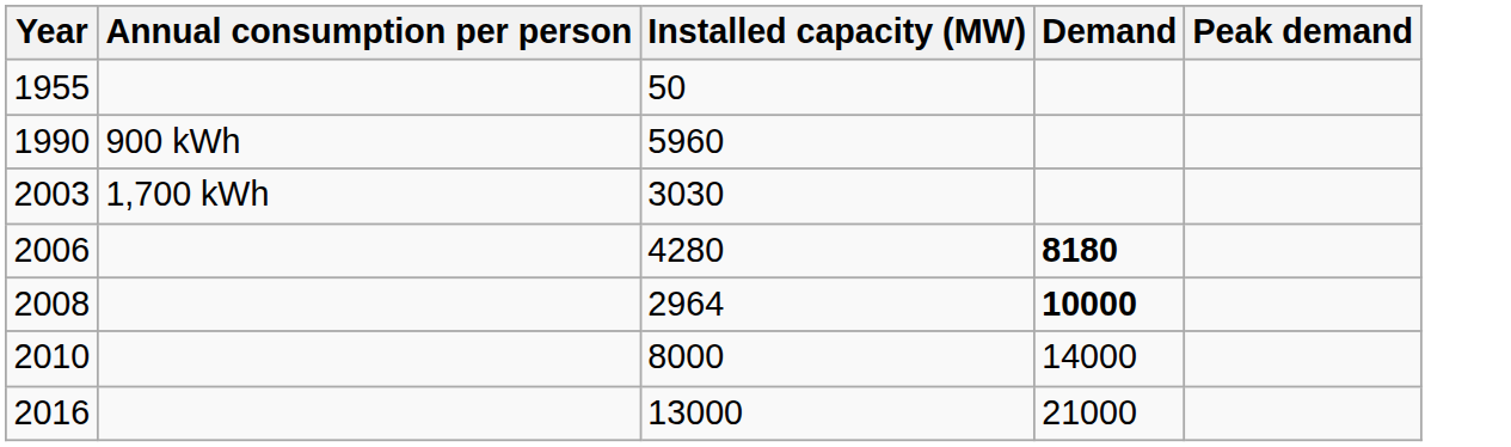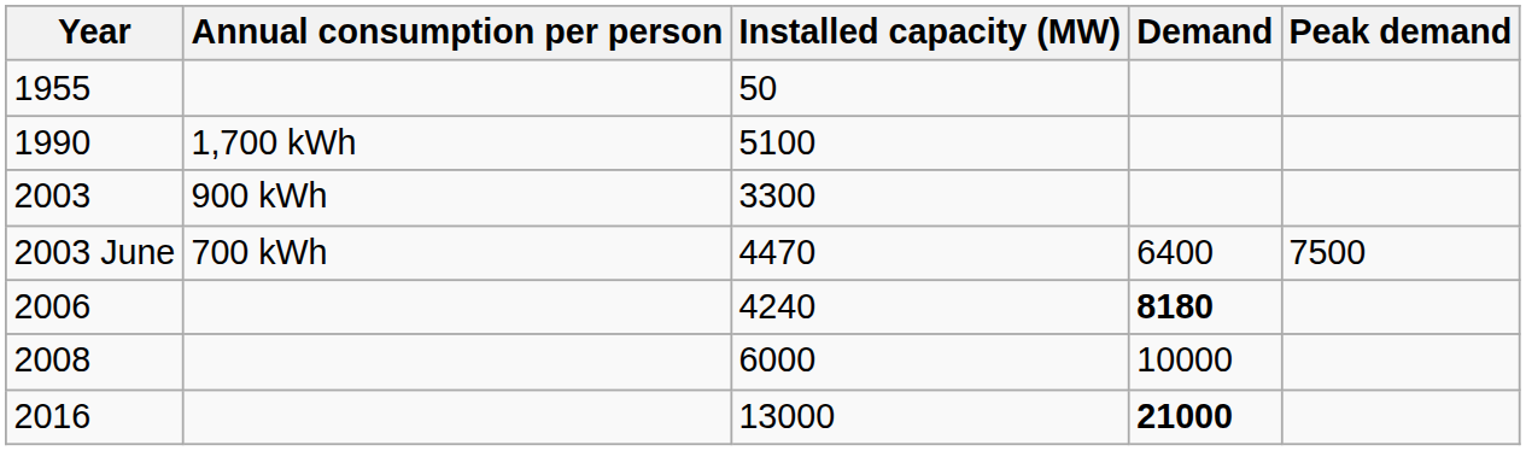1990 | Annual consumption per person: 900 kWh -> 1,700 kWh
1990 | Installed capacity (MW): 5960 -> 5100
2003 | Annual consumption per person: 1,700 kWh -> 900 kWh
2003 | Installed capacity (MW): 3030 -> 3300
+ row: 2003 June | 700 kWh | 4470 | 6400 | 7500
2006 | Installed capacity (MW): 4280 -> 4240
2008 | Installed capacity (MW): 2964 -> 6000
2008 | Demand: bold -> normal
- row: 2010 | 8000 | 14000
2016 | Demand: normal -> bold
